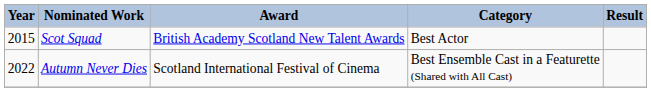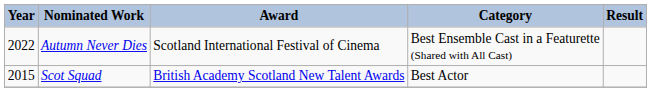rows swapped: Scot Squad <-> Autumn Never Dies
